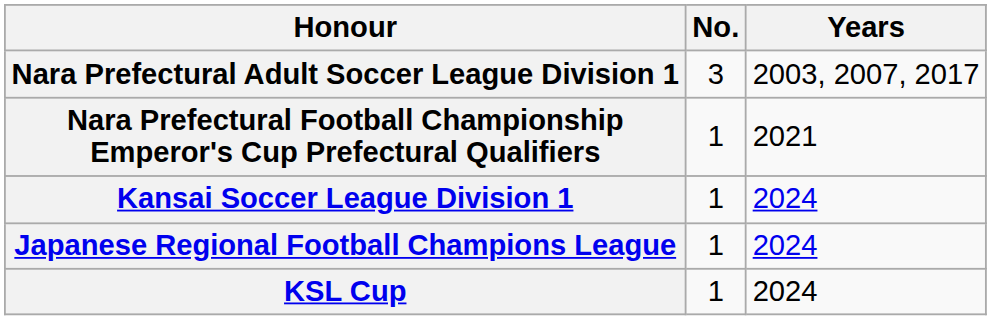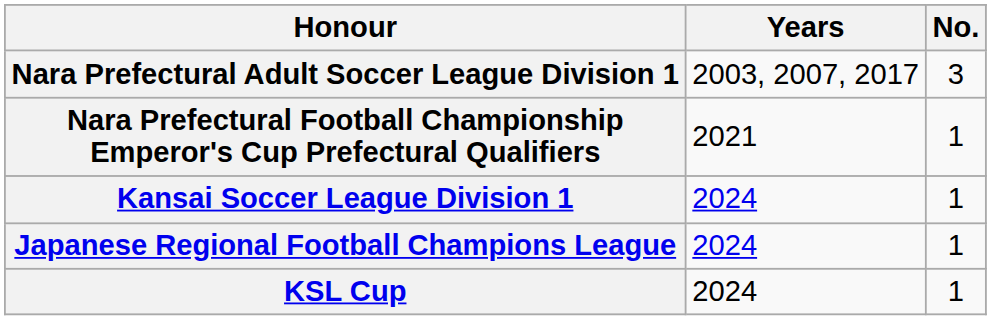columns swapped: No. <-> Years
